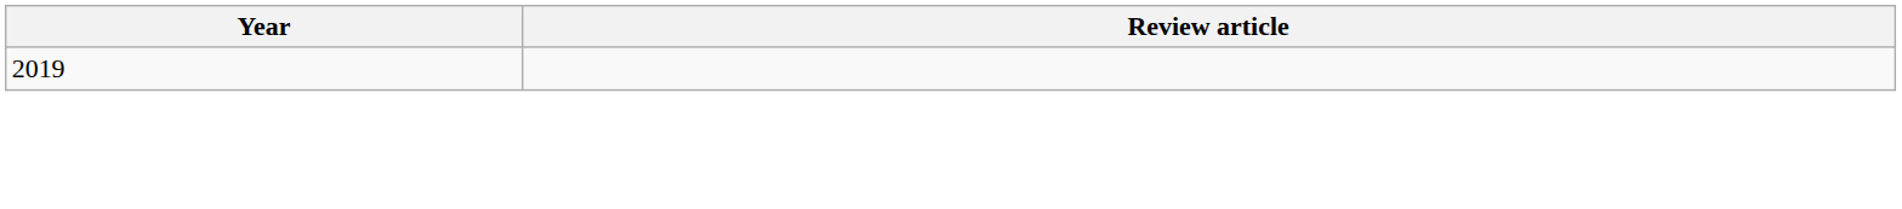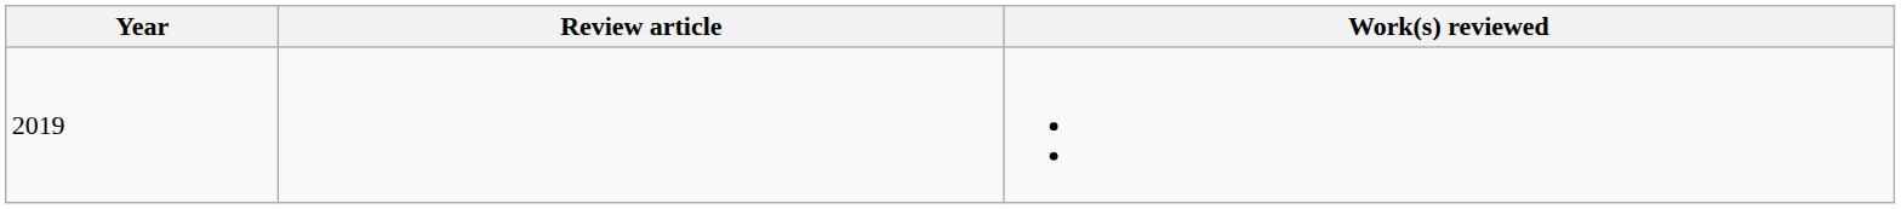+ column: Work(s) reviewed
